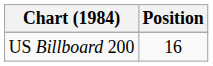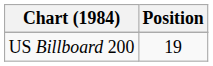US Billboard 200 | Position: 16 -> 19
